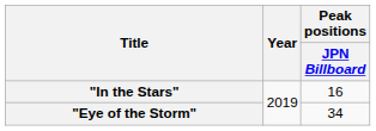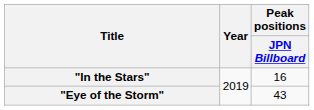"Eye of the Storm" | Peak positions / JPN Billboard: 34 -> 43
